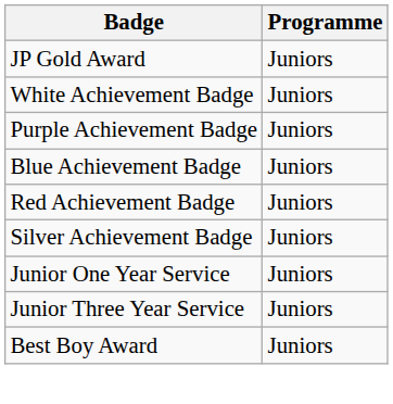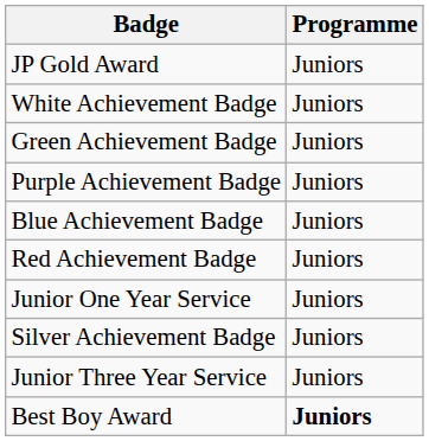+ row: Green Achievement Badge | Juniors
rows swapped: Silver Achievement Badge <-> Junior One Year Service
Best Boy Award | Programme: normal -> bold
